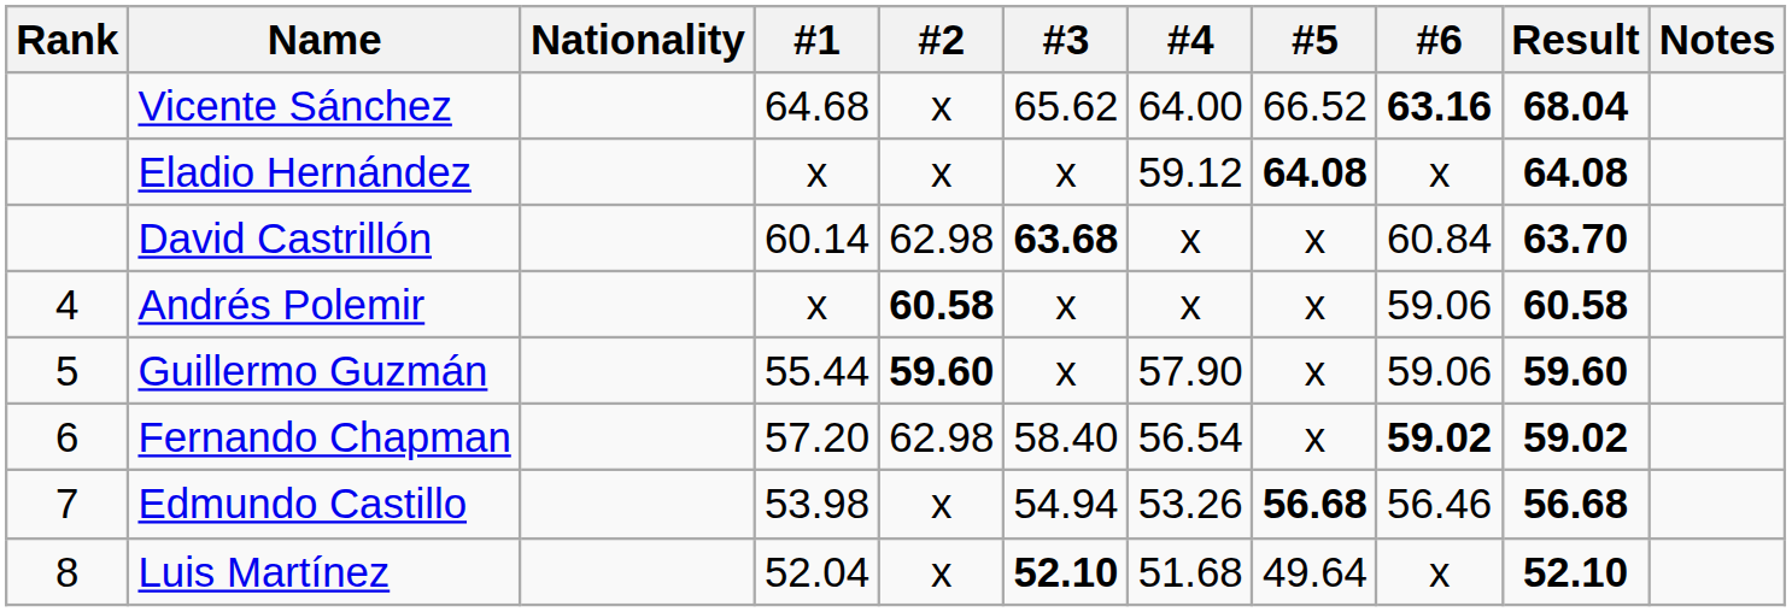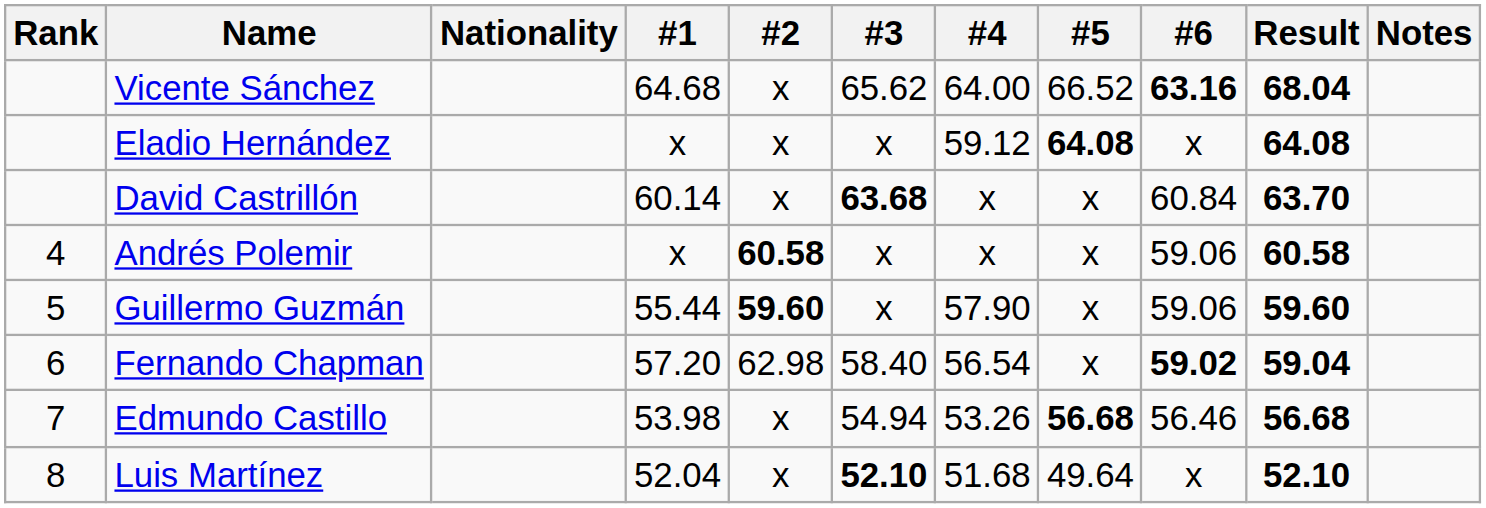David Castrillón | #2: 62.98 -> x
Fernando Chapman | Result: 59.02 -> 59.04
